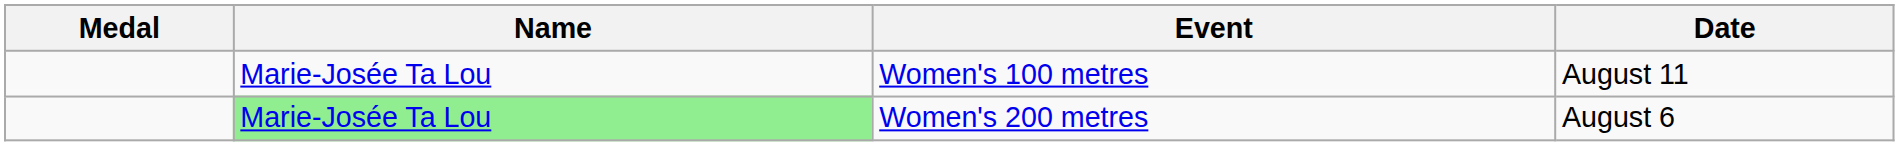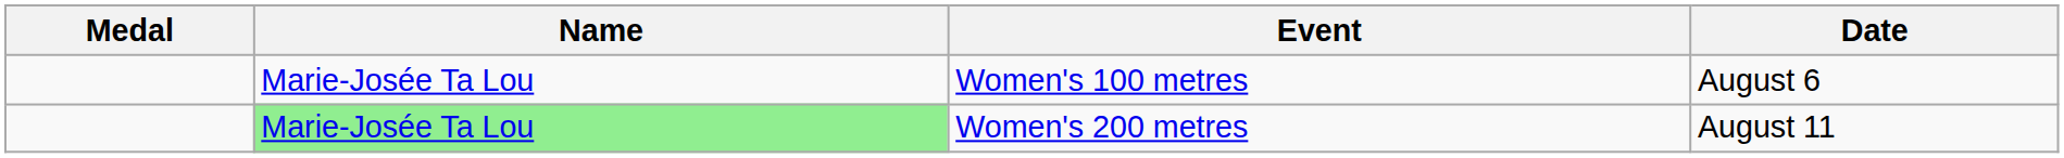Women's 100 metres | Date: August 11 -> August 6
Women's 200 metres | Date: August 6 -> August 11
